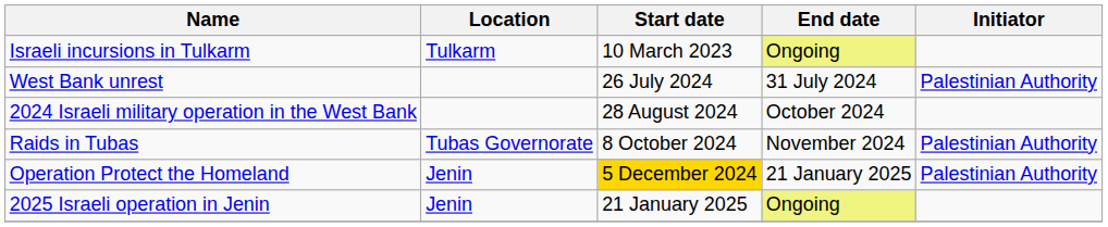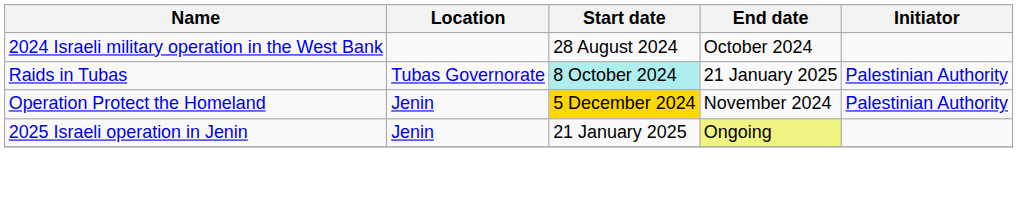- row: Israeli incursions in Tulkarm | Tulkarm | 10 March 2023 | Ongoing
- row: West Bank unrest | 26 July 2024 | 31 July 2024 | Palestinian Authority
Raids in Tubas | Start date: no background -> paleturquoise background
Raids in Tubas | End date: November 2024 -> 21 January 2025
Operation Protect the Homeland | End date: 21 January 2025 -> November 2024
